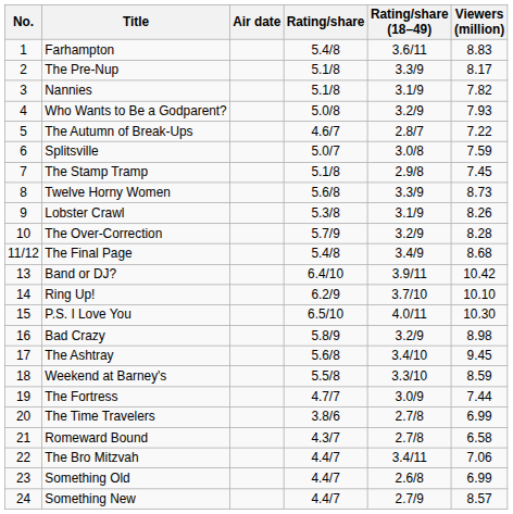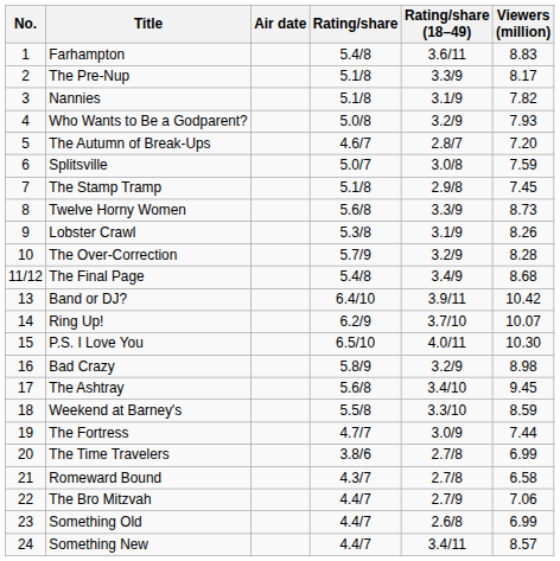The Autumn of Break-Ups | Viewers (million): 7.22 -> 7.20
Ring Up! | Viewers (million): 10.10 -> 10.07
The Bro Mitzvah | Rating/share (18–49): 3.4/11 -> 2.7/9
Something New | Rating/share (18–49): 2.7/9 -> 3.4/11
